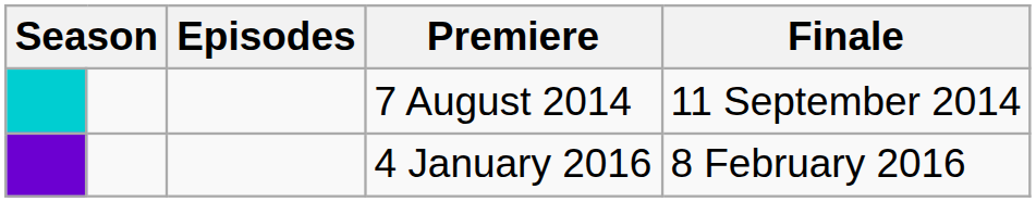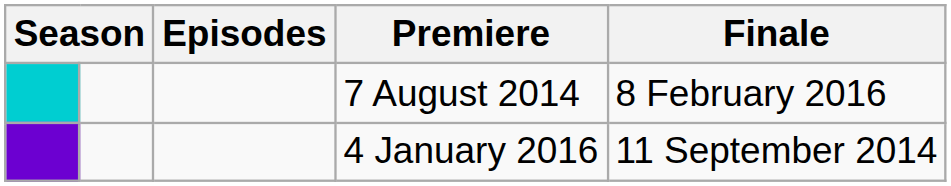7 August 2014 | Finale: 11 September 2014 -> 8 February 2016
4 January 2016 | Finale: 8 February 2016 -> 11 September 2014
